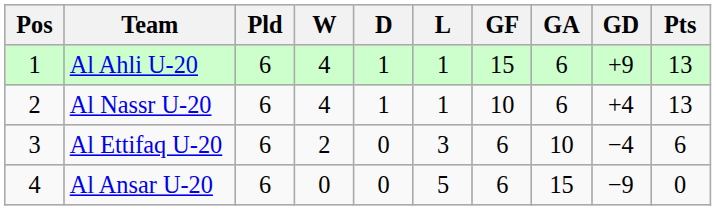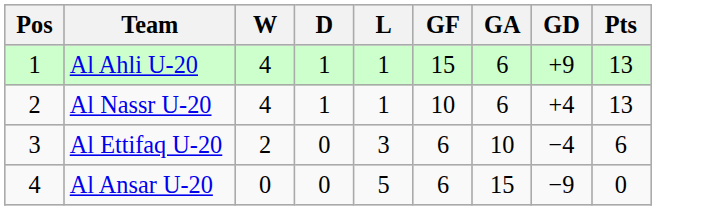- column: Pld | 6 | 6 | 6 | 6
